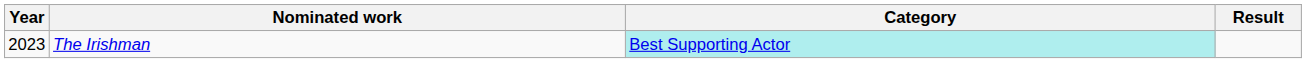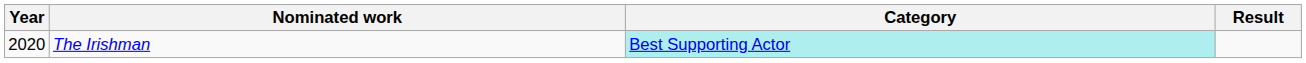The Irishman | Year: 2023 -> 2020
